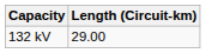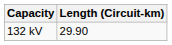132 kV | Length (Circuit-km): 29.00 -> 29.90
